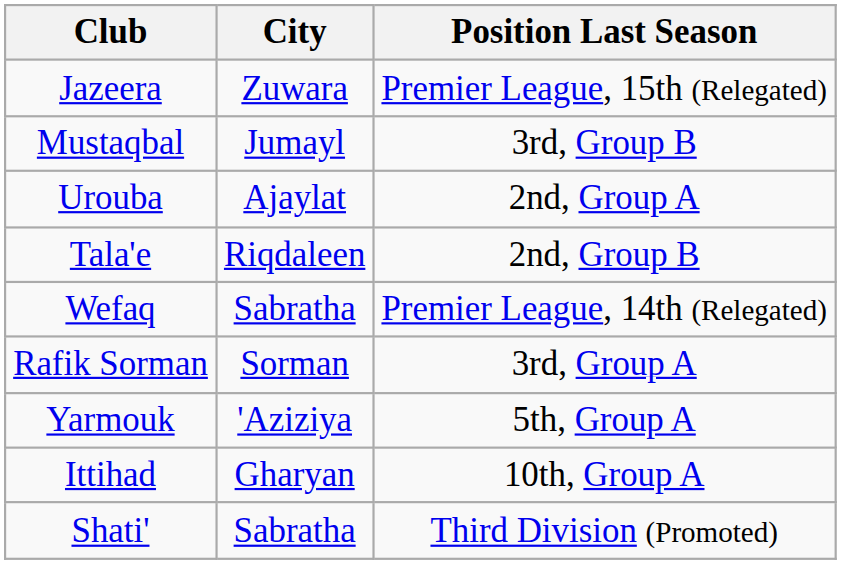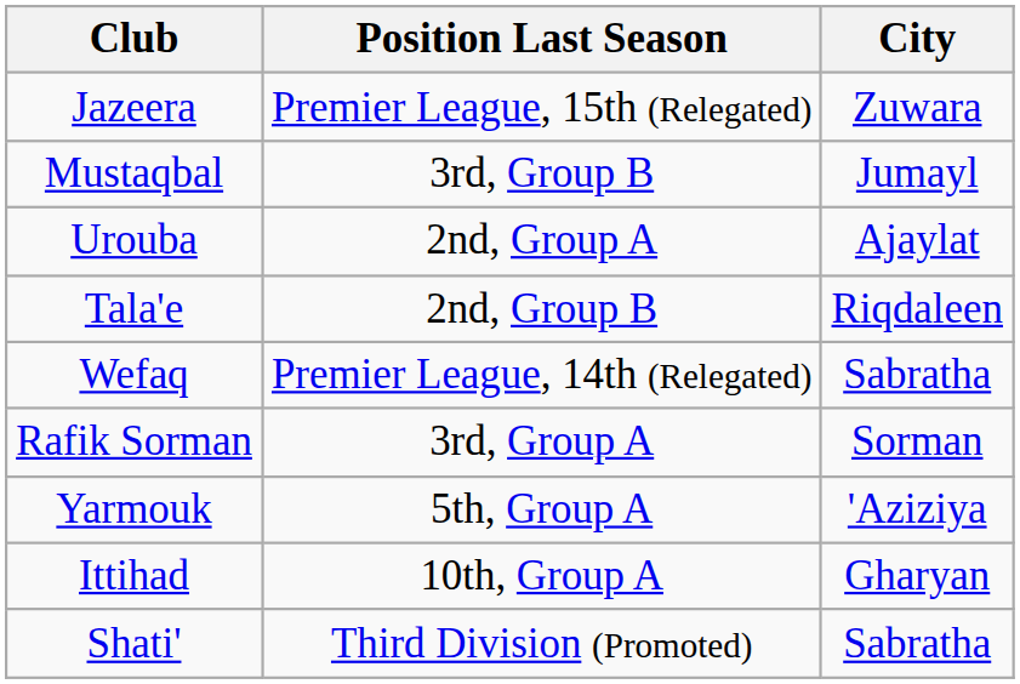columns swapped: City <-> Position Last Season
